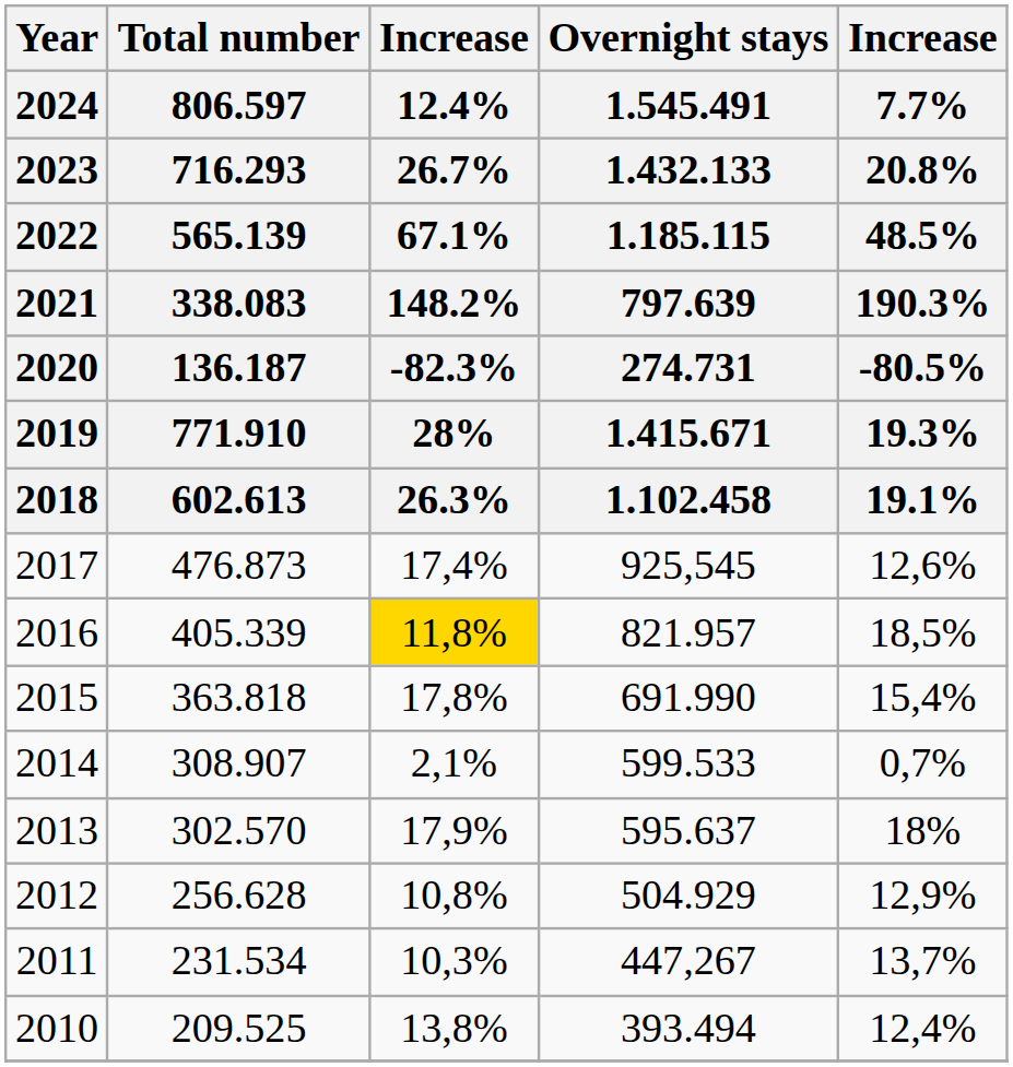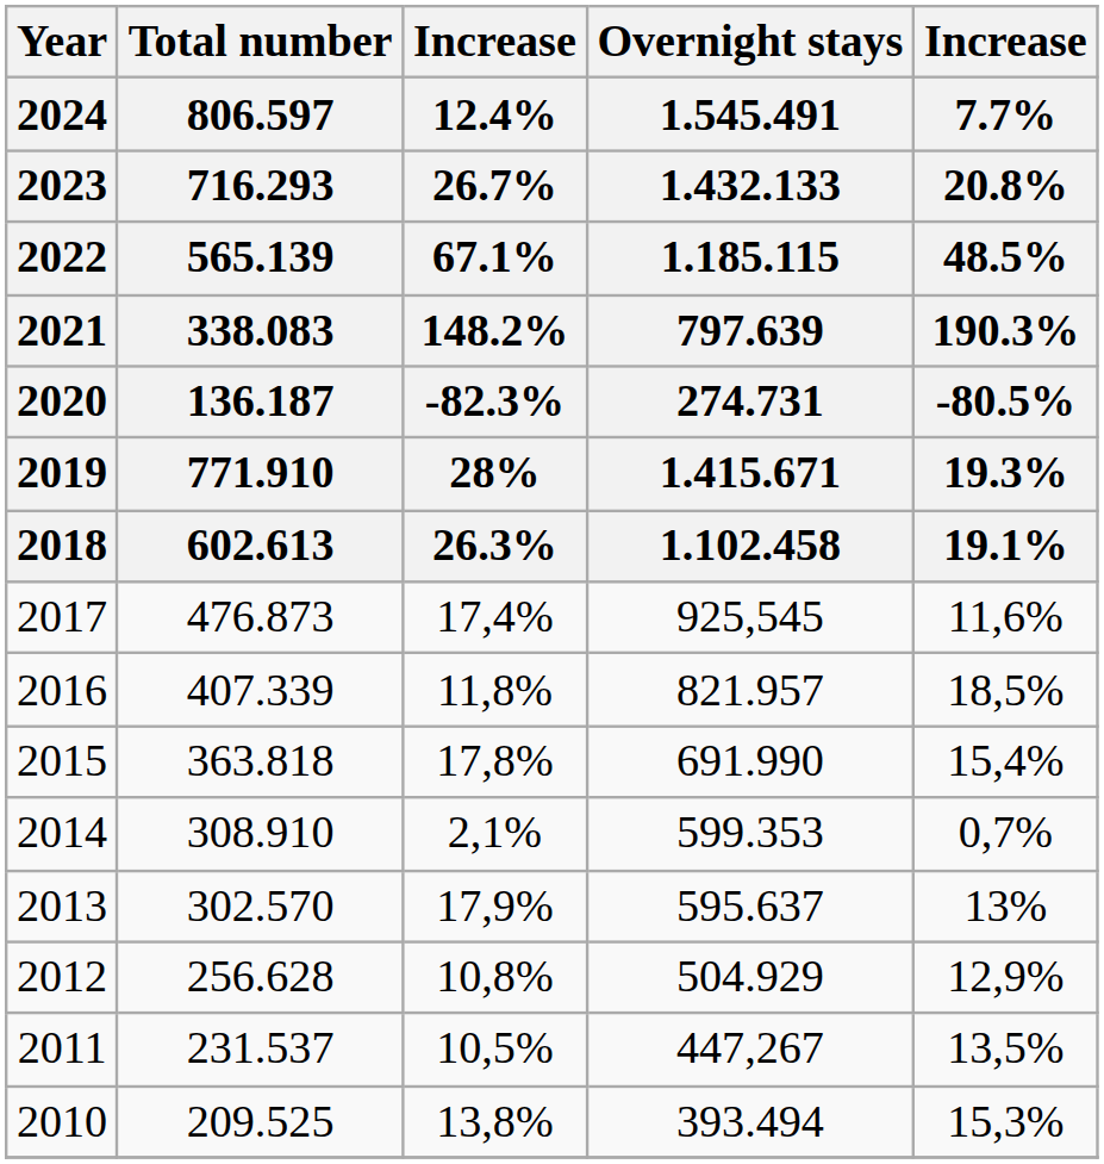2017 | column 5: 12,6% -> 11,6%
2016 | column 2: 405.339 -> 407.339
2016 | column 3: gold background -> no background
2014 | column 2: 308.907 -> 308.910
2014 | column 4: 599.533 -> 599.353
2013 | column 5: 18% -> 13%
2011 | column 2: 231.534 -> 231.537
2011 | column 3: 10,3% -> 10,5%
2011 | column 5: 13,7% -> 13,5%
2010 | column 5: 12,4% -> 15,3%
